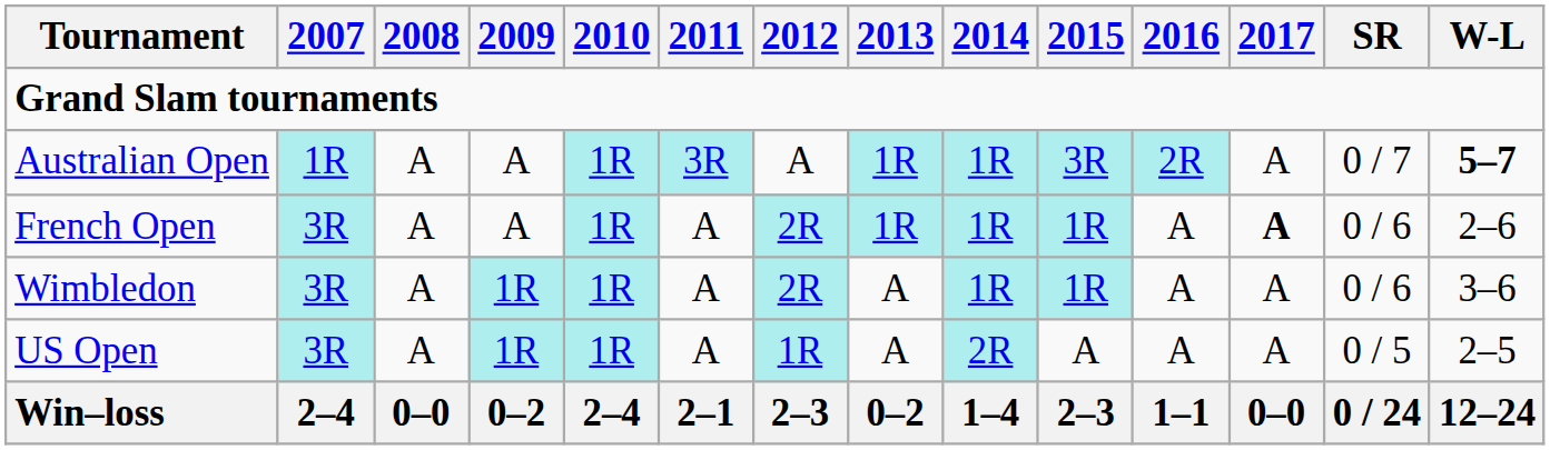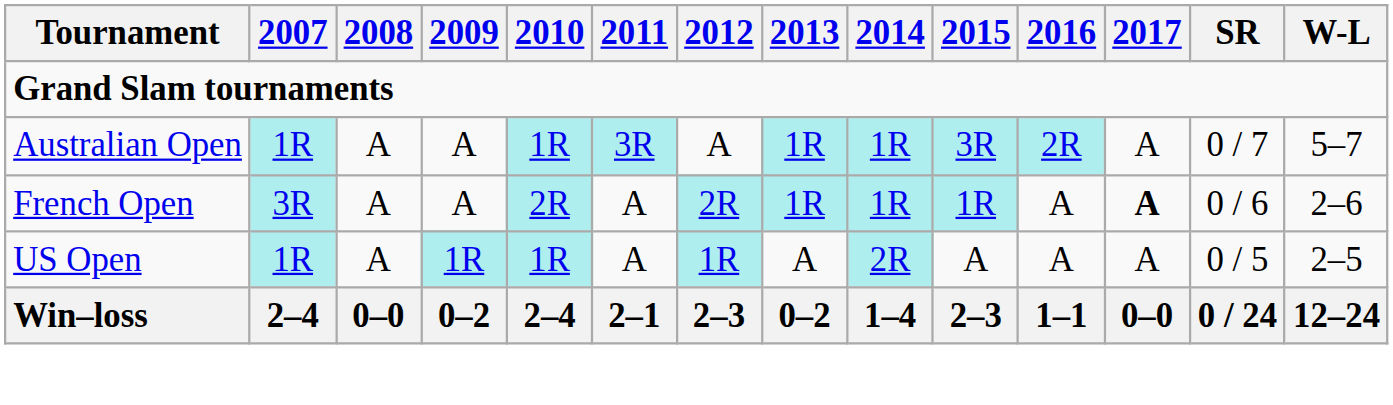Australian Open | W-L: bold -> normal
French Open | 2010: 1R -> 2R
- row: Wimbledon | 3R | A | 1R | 1R | A | 2R | A | 1R | 1R | A | A | 0 / 6 | 3–6
US Open | 2007: 3R -> 1R
